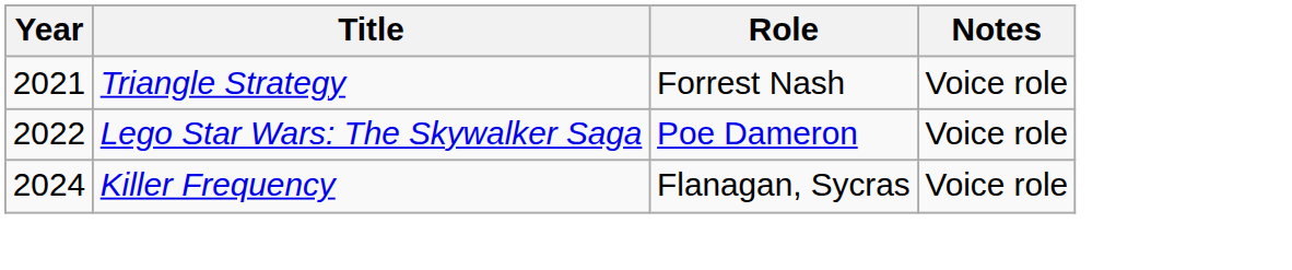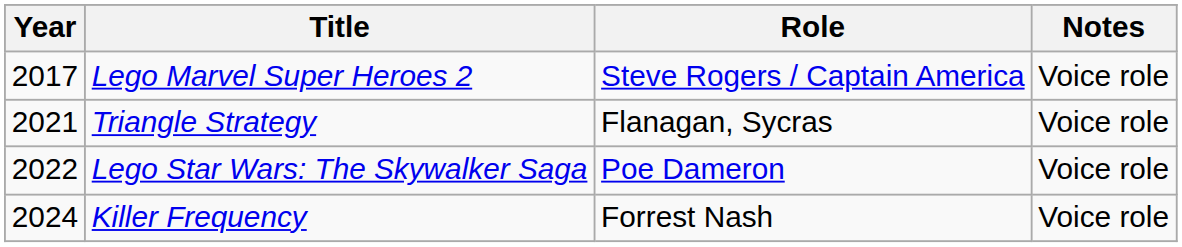+ row: 2017 | Lego Marvel Super Heroes 2 | Steve Rogers / Captain America | Voice role
Triangle Strategy | Role: Forrest Nash -> Flanagan, Sycras
Killer Frequency | Role: Flanagan, Sycras -> Forrest Nash
